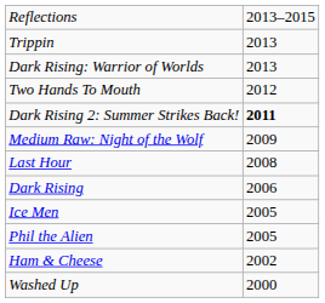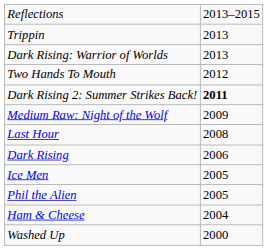Ham & Cheese | column 2: 2002 -> 2004
